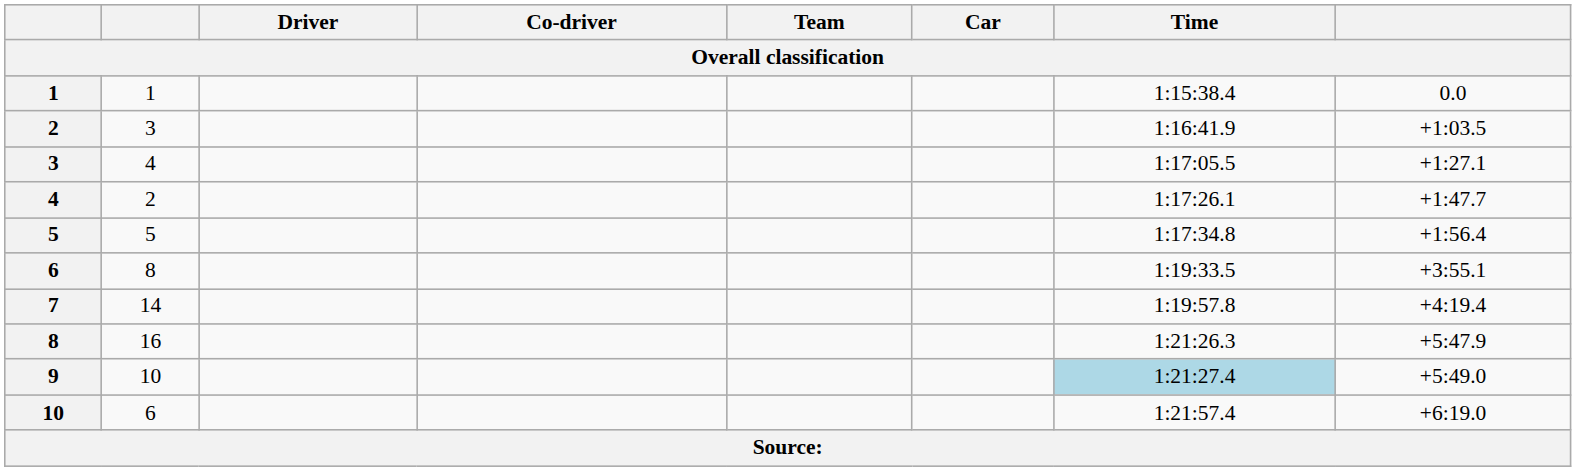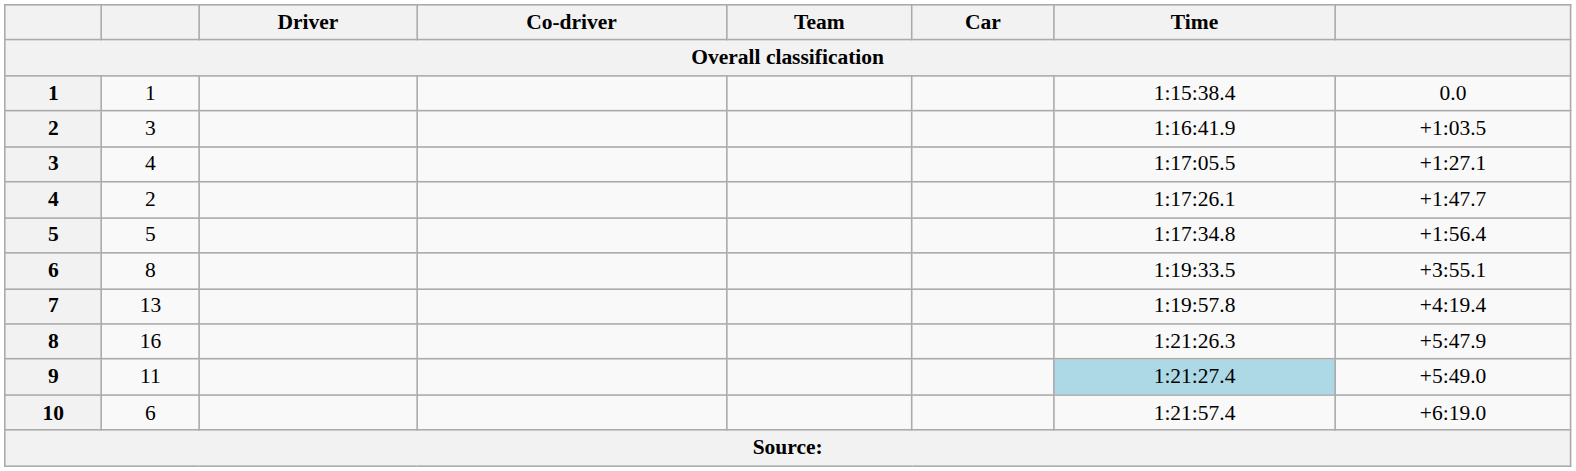7 | column 2: 14 -> 13
9 | column 2: 10 -> 11
